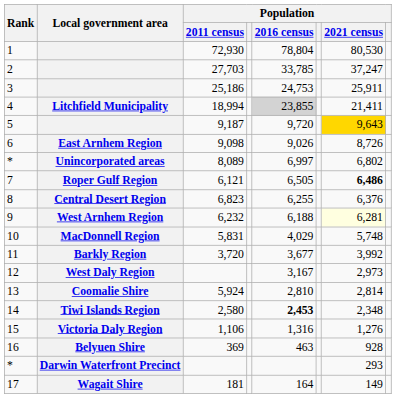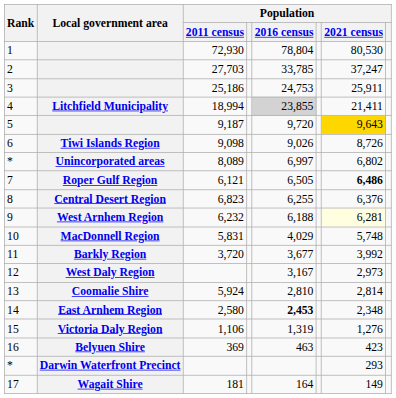6 | Local government area: East Arnhem Region -> Tiwi Islands Region
14 | Local government area: Tiwi Islands Region -> East Arnhem Region
15 | Population / 2016 census: 1,316 -> 1,319
16 | Population / 2021 census: 928 -> 423
